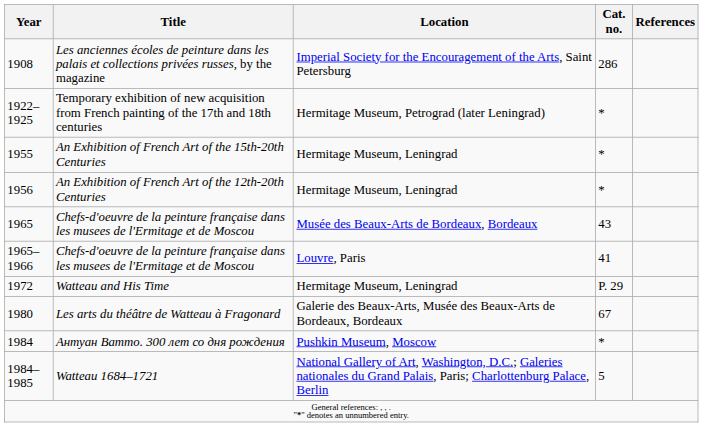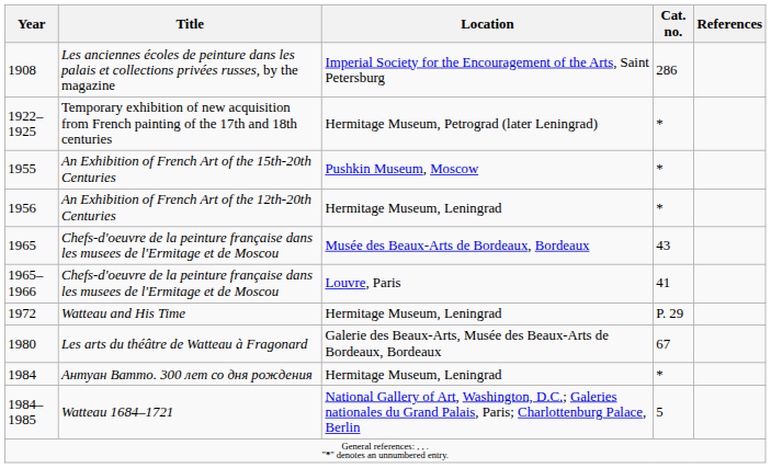An Exhibition of French Art of the 15th-20th Centuries | Location: Hermitage Museum, Leningrad -> Pushkin Museum, Moscow
Антуан Ватто. 300 лет со дня рождения | Location: Pushkin Museum, Moscow -> Hermitage Museum, Leningrad
